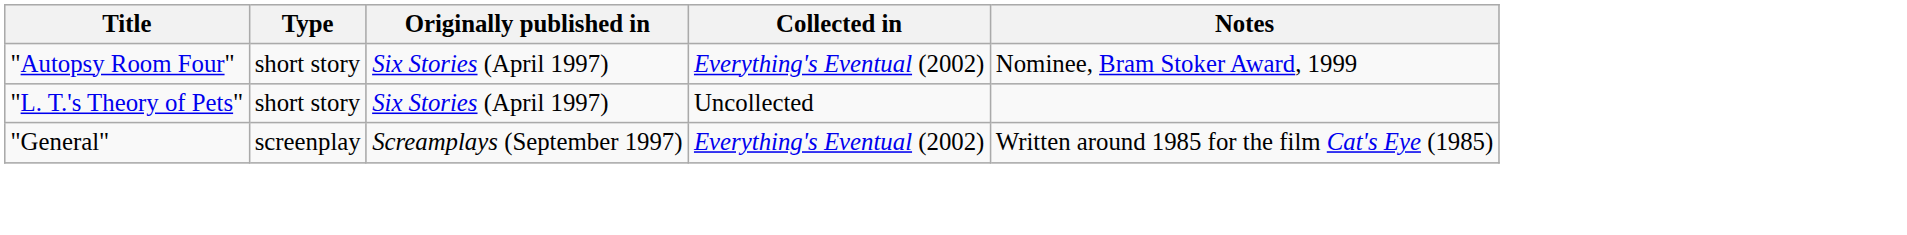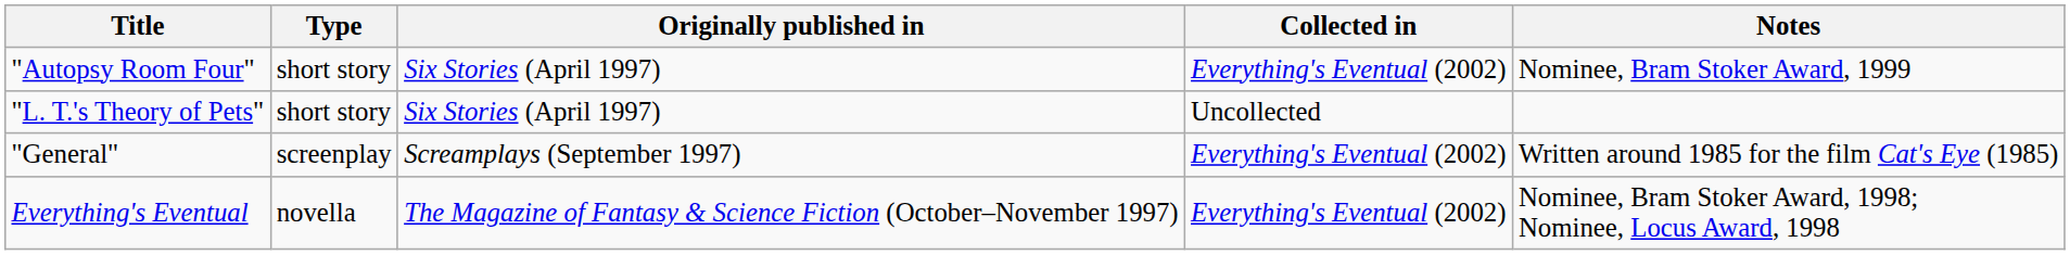+ row: Everything's Eventual | novella | The Magazine of Fantasy & Science Fiction (October–November 1997) | Everything's Eventual (2002) | Nominee, Bram Stoker Award, 1998; Nominee, Locus Award, 1998
